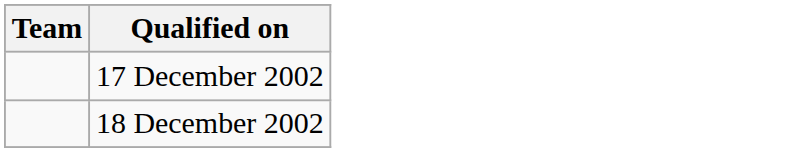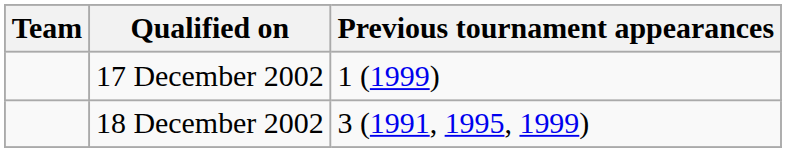+ column: Previous tournament appearances | 1 (1999) | 3 (1991, 1995, 1999)
